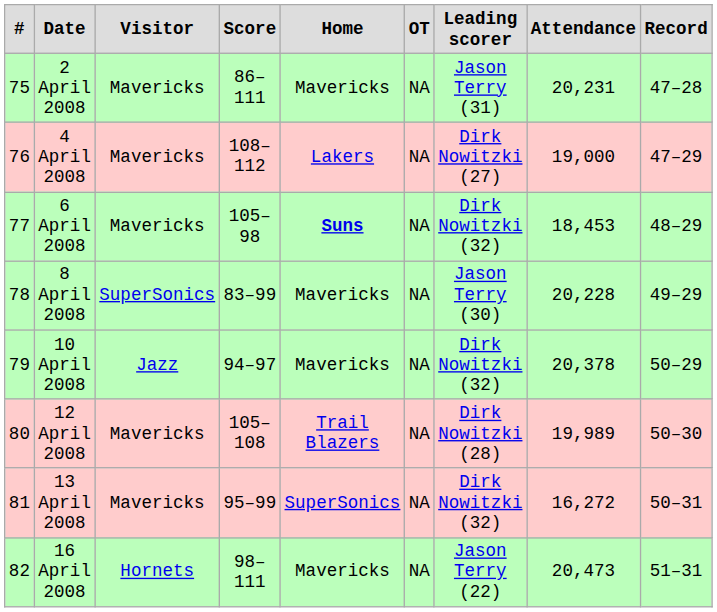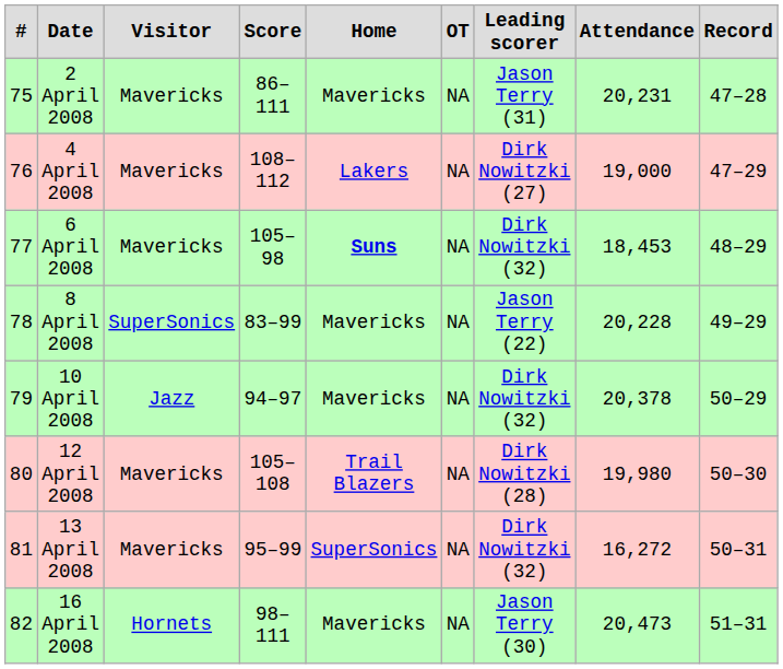8 April 2008 | Leading scorer: Jason Terry (30) -> Jason Terry (22)
12 April 2008 | Attendance: 19,989 -> 19,980
16 April 2008 | Leading scorer: Jason Terry (22) -> Jason Terry (30)
